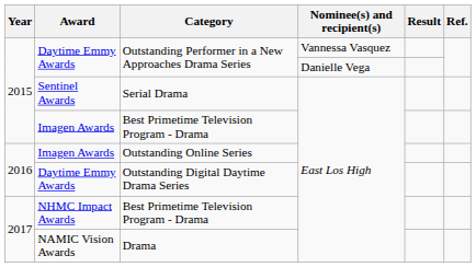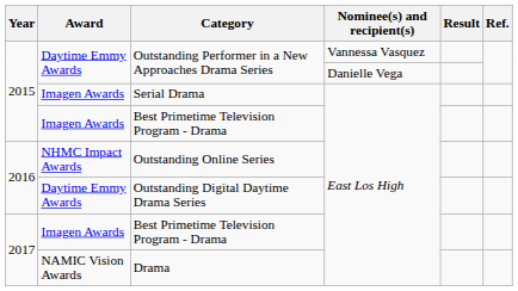Serial Drama | Award: Sentinel Awards -> Imagen Awards
Outstanding Online Series | Award: Imagen Awards -> NHMC Impact Awards
2017 / Best Primetime Television Program - Drama | Award: NHMC Impact Awards -> Imagen Awards
